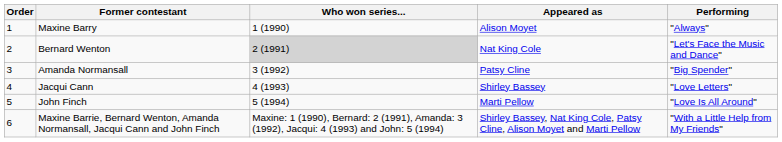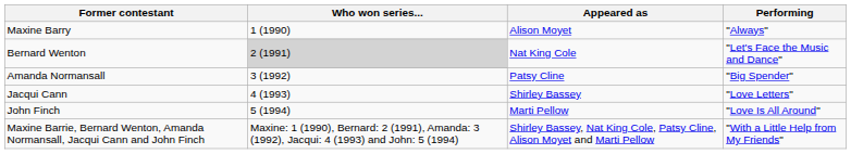- column: Order | 1 | 2 | 3 | 4 | 5 | 6
